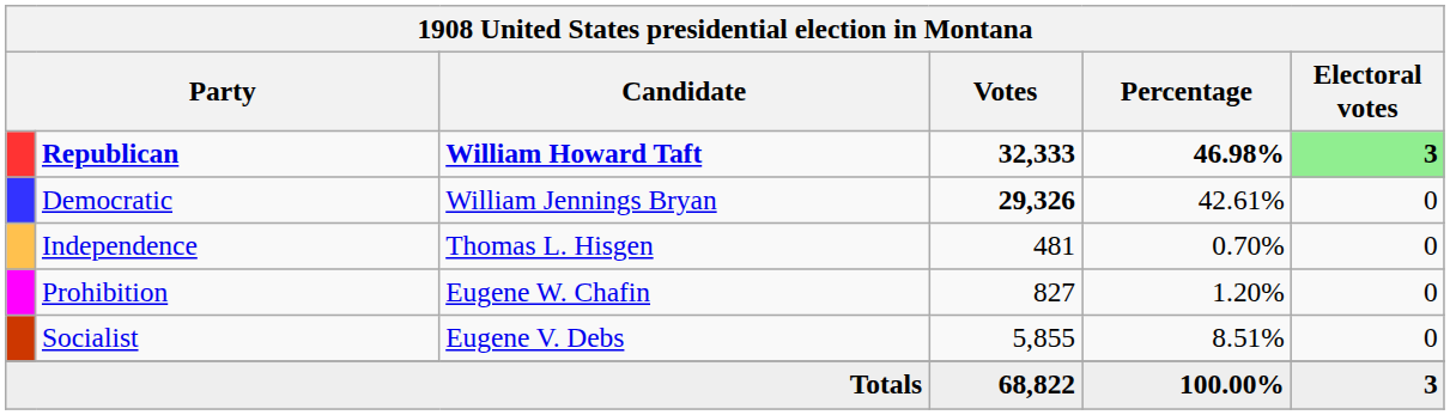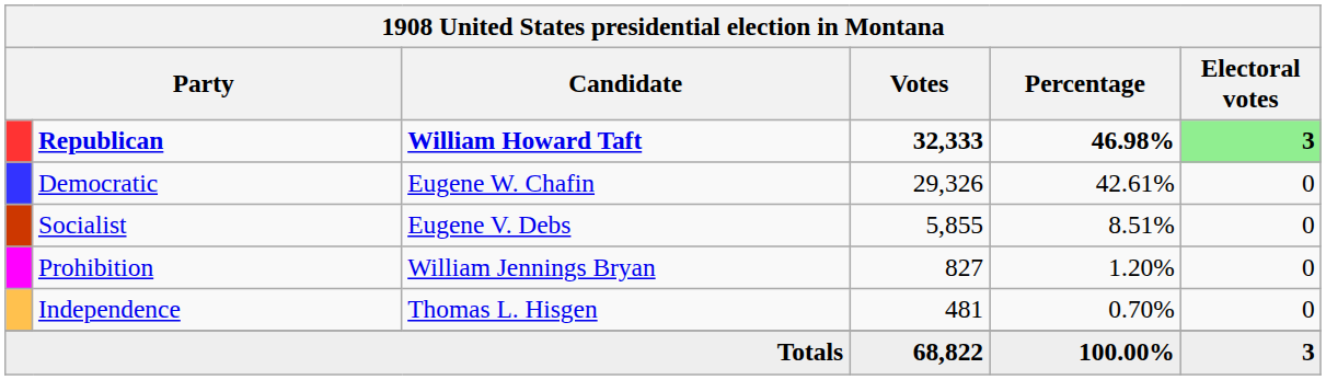Democratic | Candidate: William Jennings Bryan -> Eugene W. Chafin
Democratic | Votes: bold -> normal
rows swapped: Socialist <-> Independence
Prohibition | Candidate: Eugene W. Chafin -> William Jennings Bryan
